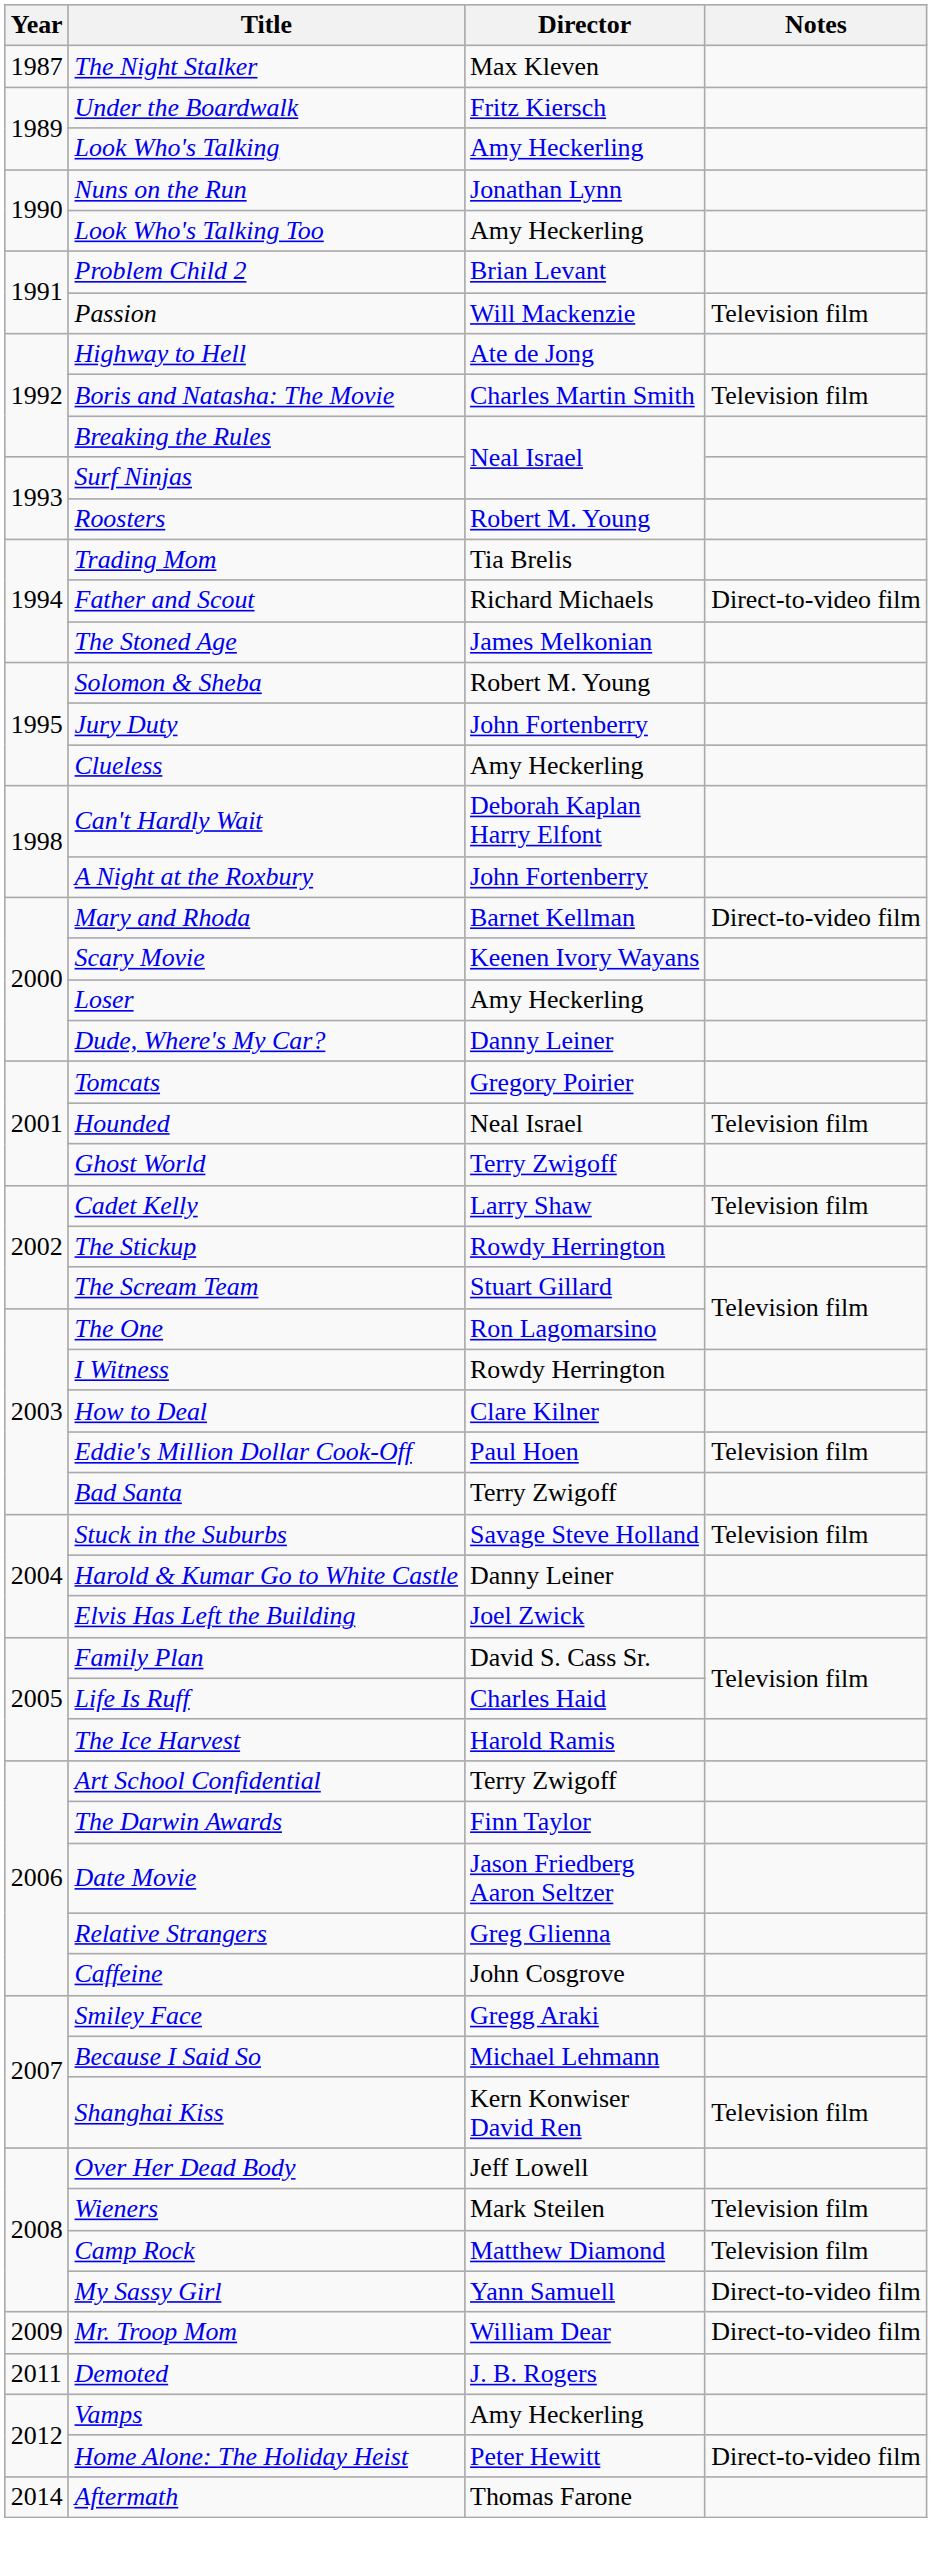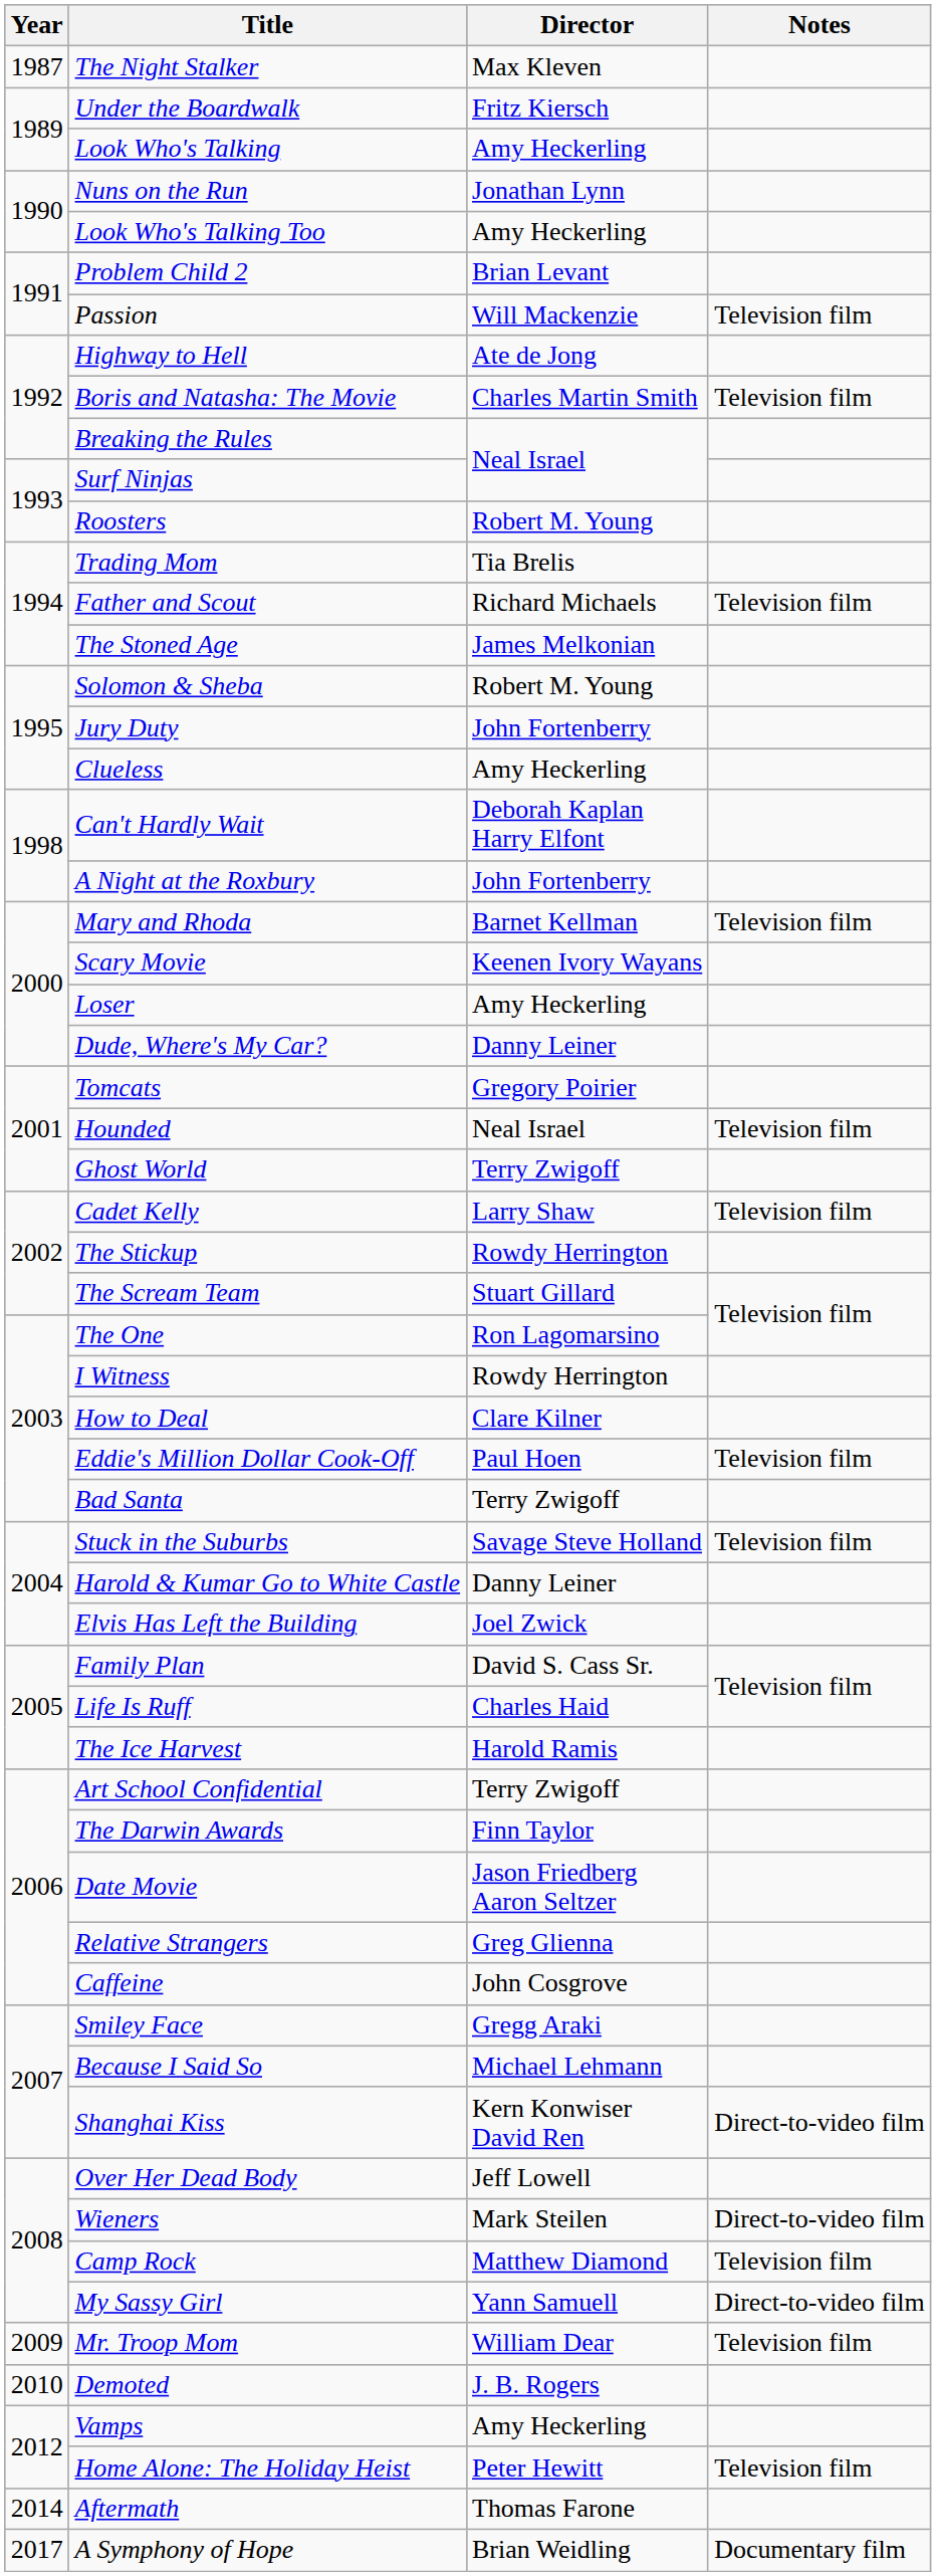Father and Scout | Notes: Direct-to-video film -> Television film
Mary and Rhoda | Notes: Direct-to-video film -> Television film
Shanghai Kiss | Notes: Television film -> Direct-to-video film
Wieners | Notes: Television film -> Direct-to-video film
Mr. Troop Mom | Notes: Direct-to-video film -> Television film
Demoted | Year: 2011 -> 2010
Home Alone: The Holiday Heist | Notes: Direct-to-video film -> Television film
+ row: 2017 | A Symphony of Hope | Brian Weidling | Documentary film
